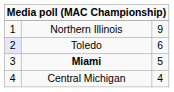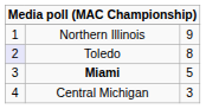Toledo | column 3: 6 -> 8
Central Michigan | column 3: 4 -> 3
